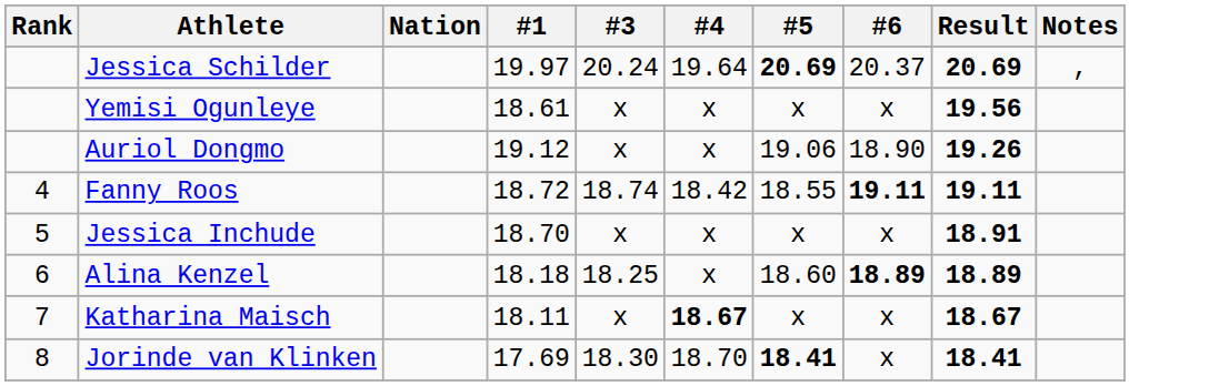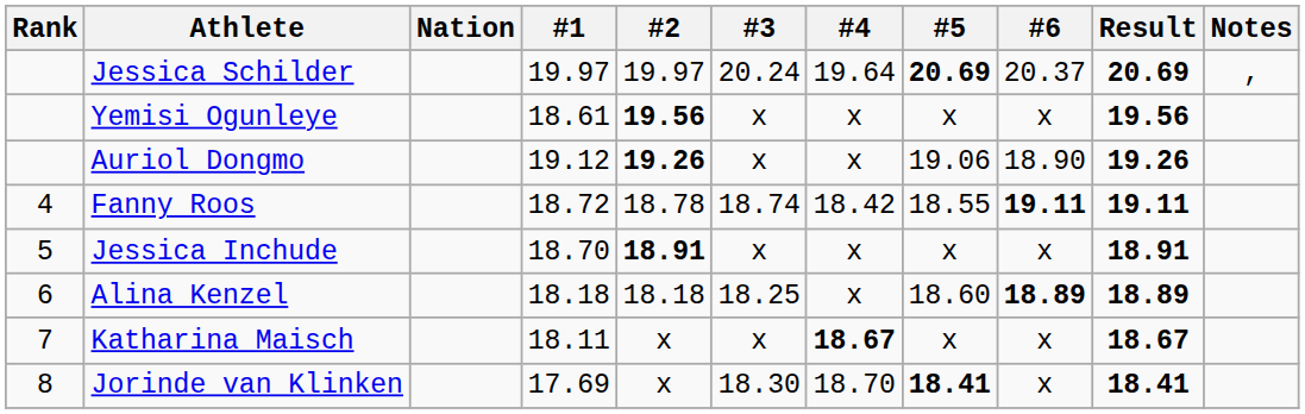+ column: #2 | 19.97 | 19.56 | 19.26 | 18.78 | 18.91 | 18.18 | x | x
